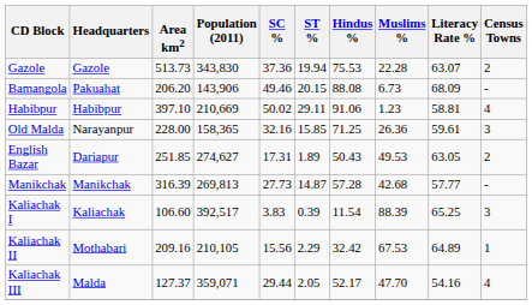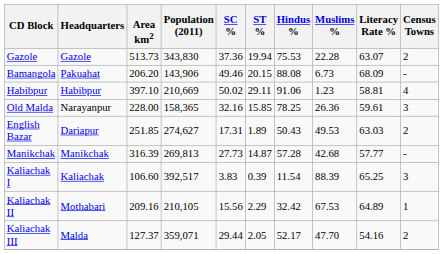Old Malda | Hindus %: 71.25 -> 78.25
English Bazar | Literacy Rate %: 63.05 -> 63.03
Kaliachak III | Census Towns: 4 -> 2
